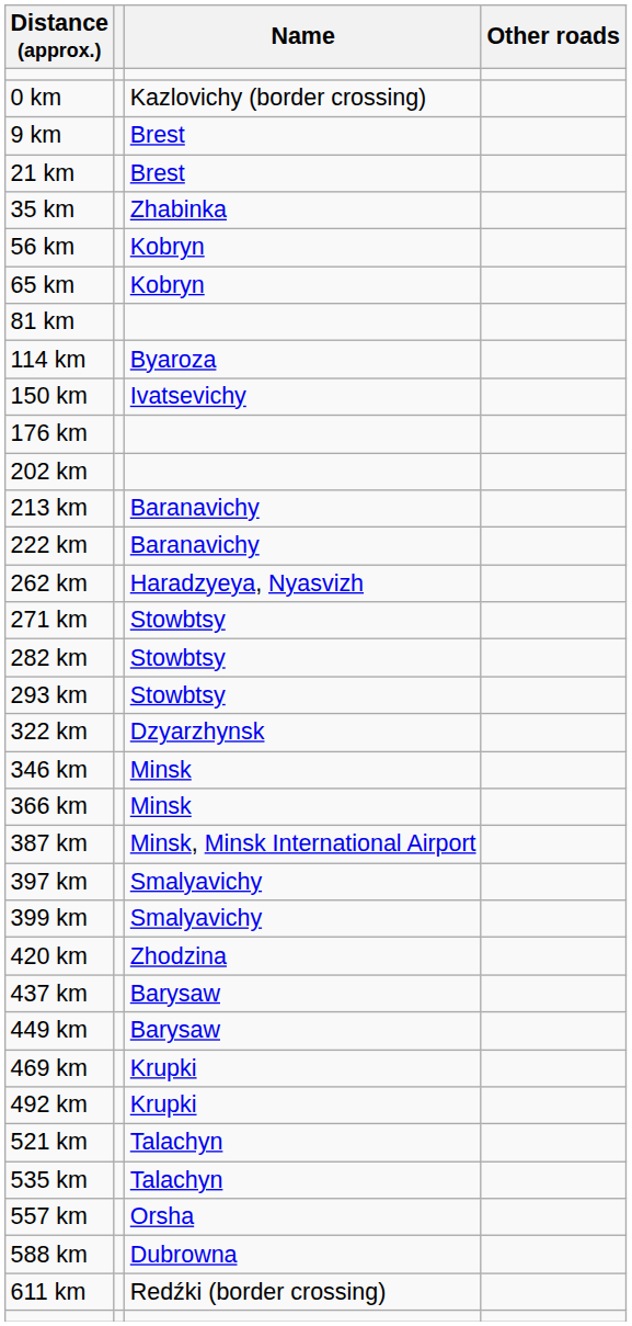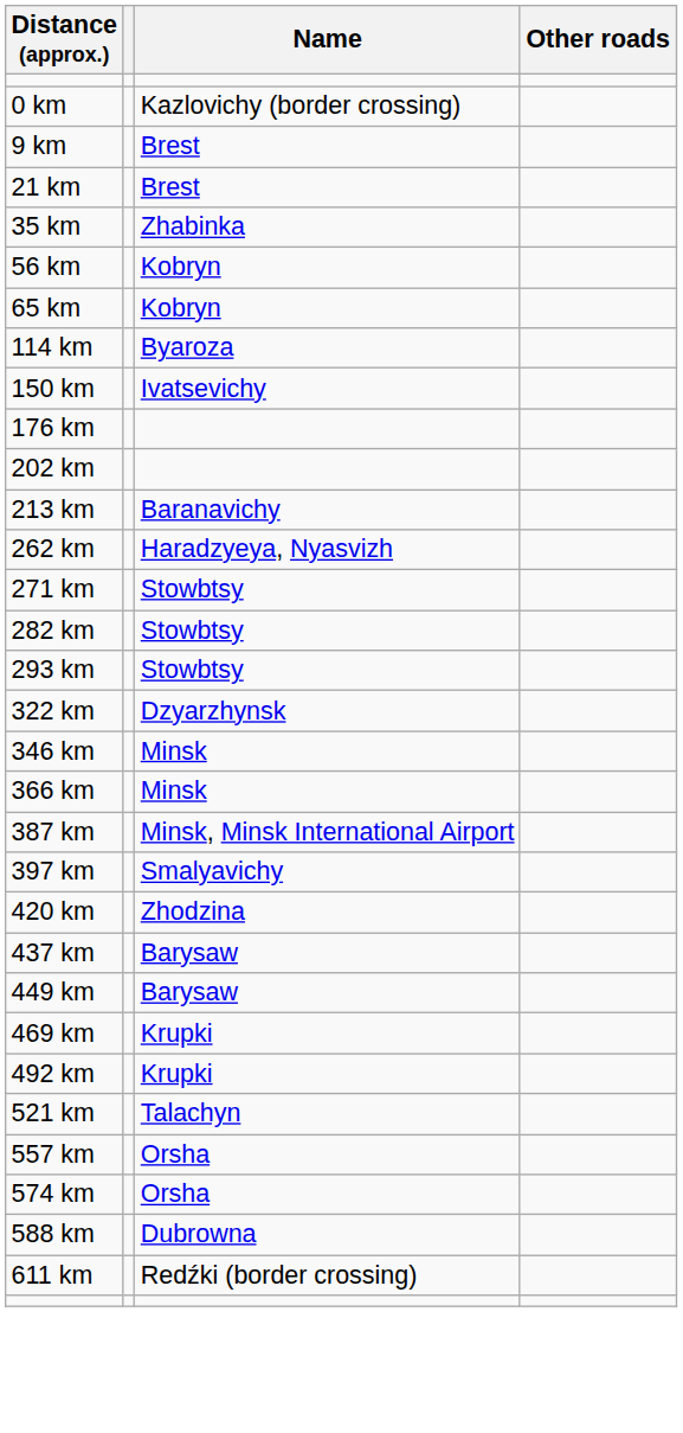- row: 81 km
- row: 222 km | Baranavichy
- row: 399 km | Smalyavichy
- row: 535 km | Talachyn
+ row: 574 km | Orsha
